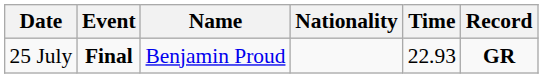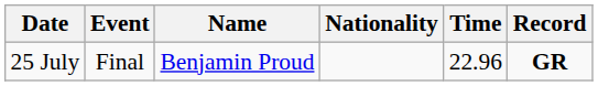25 July | Event: bold -> normal
25 July | Time: 22.93 -> 22.96
